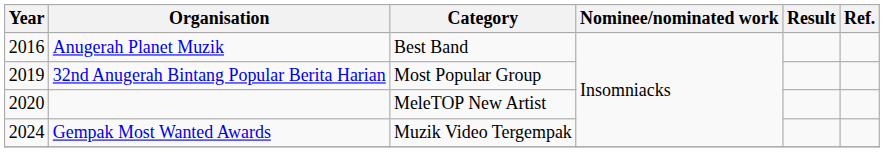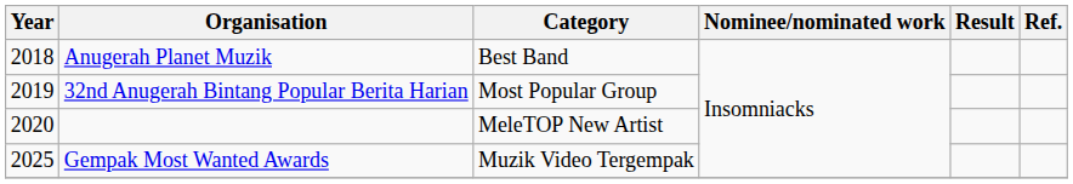Anugerah Planet Muzik | Year: 2016 -> 2018
Gempak Most Wanted Awards | Year: 2024 -> 2025
